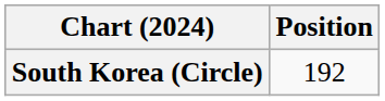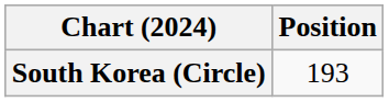South Korea (Circle) | Position: 192 -> 193
